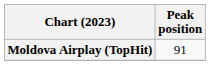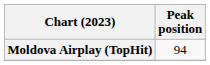Moldova Airplay (TopHit) | Peak position: 91 -> 94
